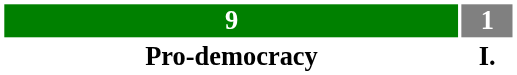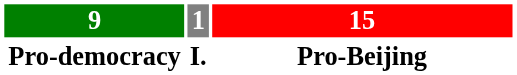+ column: 15 | Pro-Beijing
